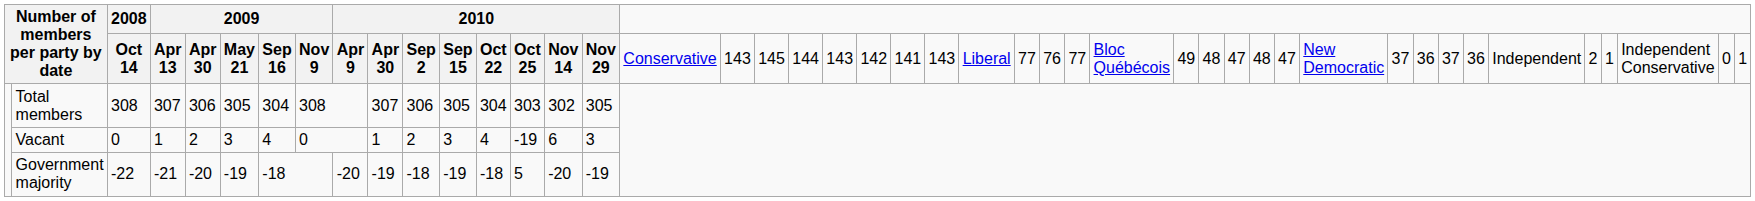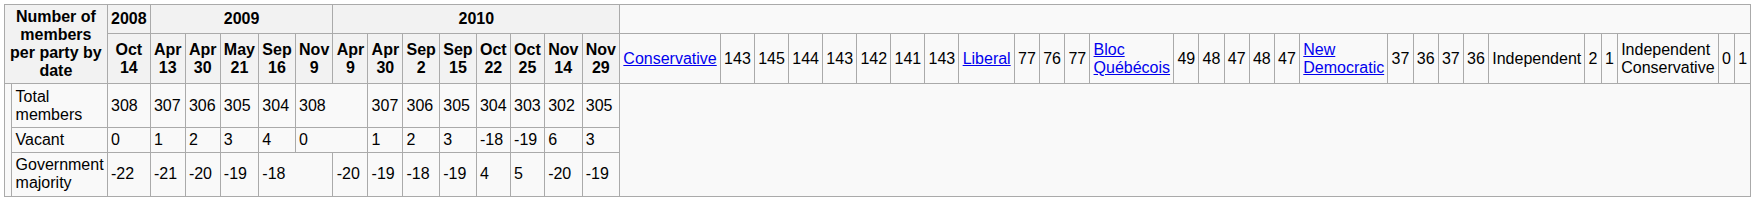Vacant | column 13: 4 -> -18
Government majority | column 13: -18 -> 4
